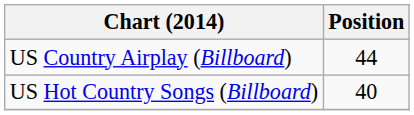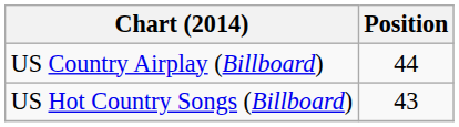US Hot Country Songs (Billboard) | Position: 40 -> 43
